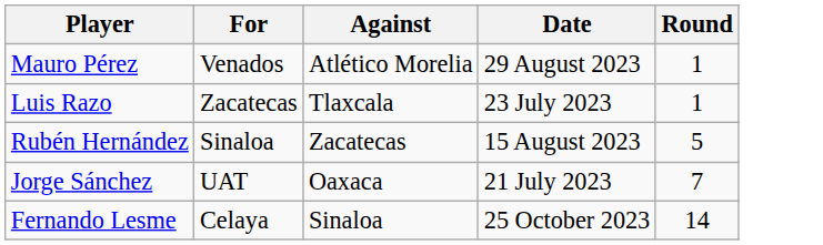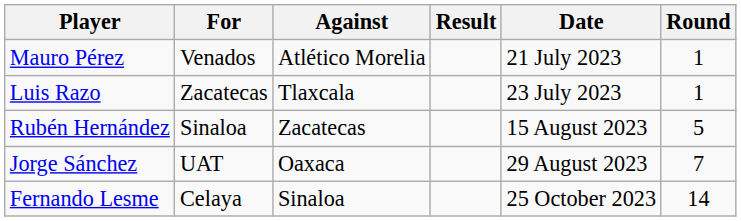+ column: Result
Mauro Pérez | Date: 29 August 2023 -> 21 July 2023
Jorge Sánchez | Date: 21 July 2023 -> 29 August 2023
